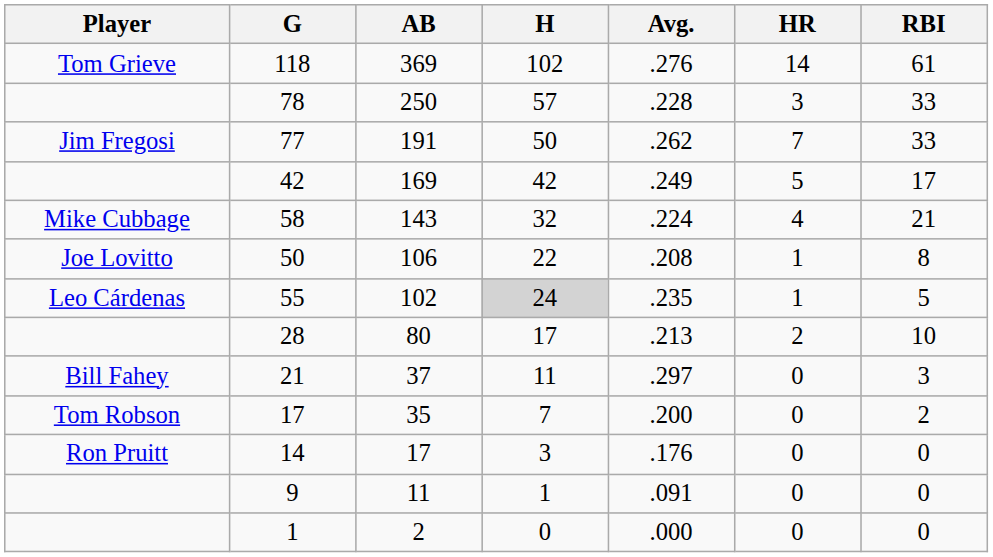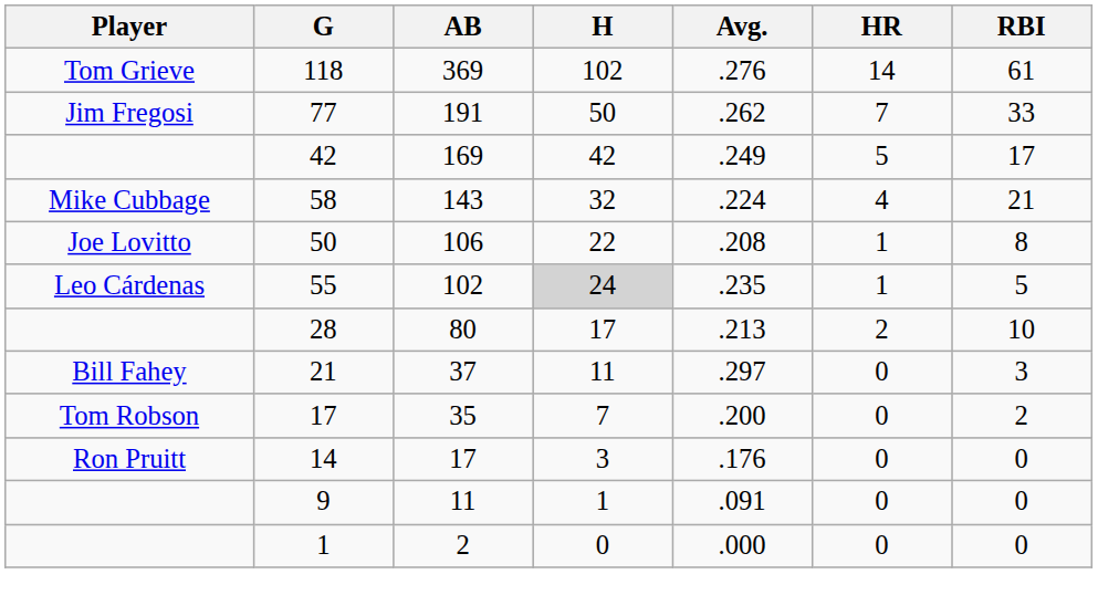- row: 78 | 250 | 57 | .228 | 3 | 33
